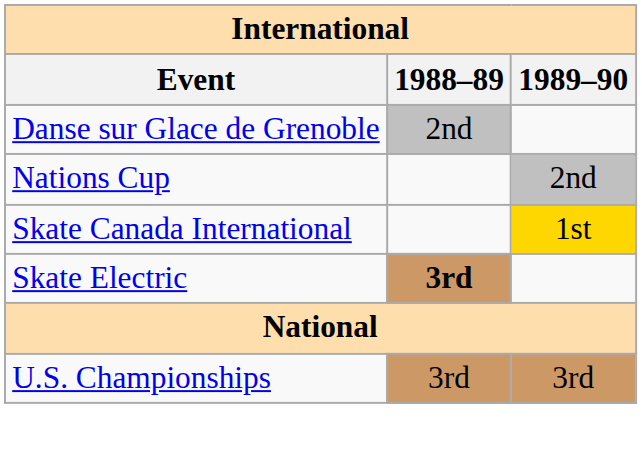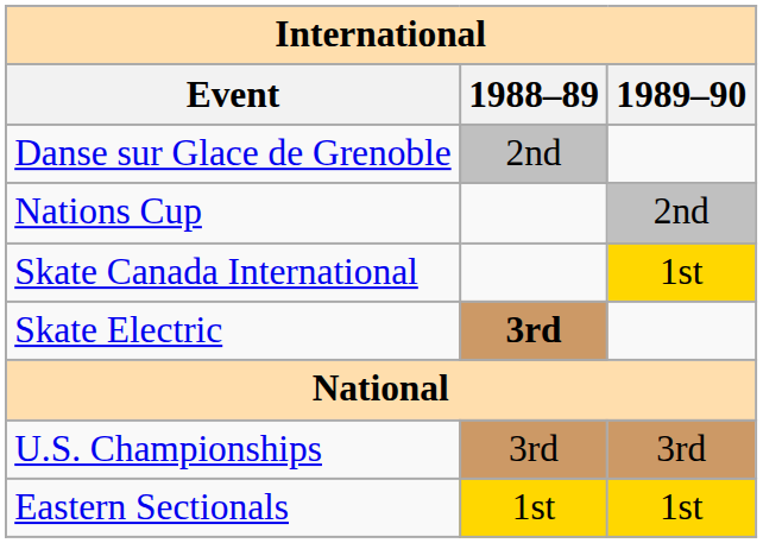+ row: Eastern Sectionals | 1st | 1st
